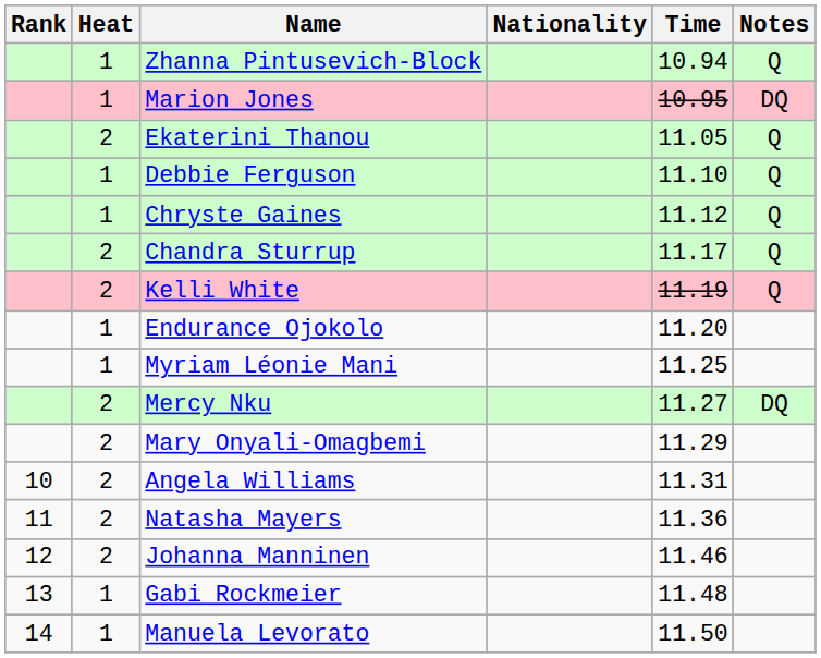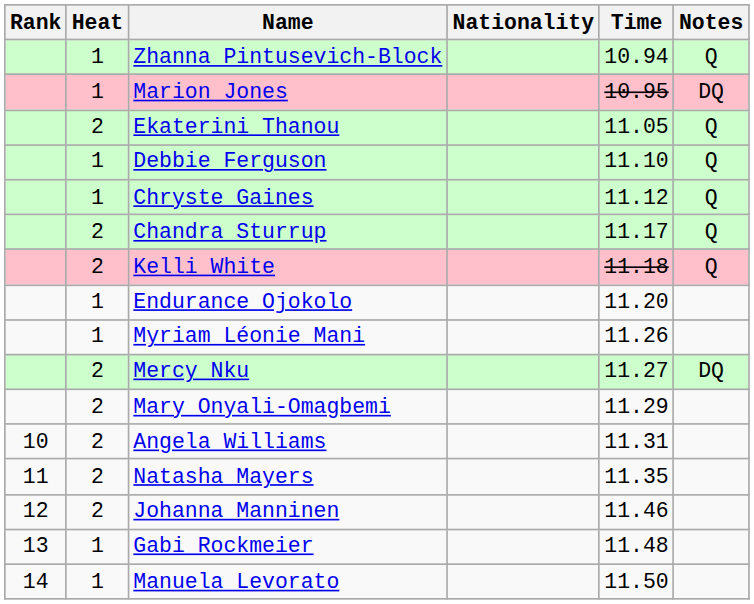Kelli White | Time: 11.19 -> 11.18
Myriam Léonie Mani | Time: 11.25 -> 11.26
Natasha Mayers | Time: 11.36 -> 11.35
